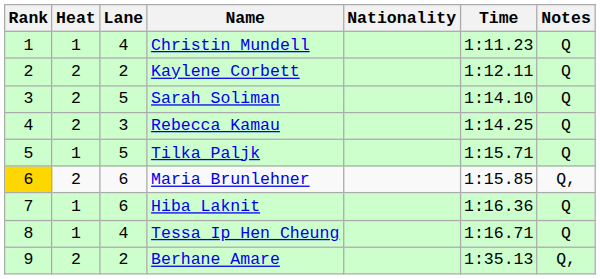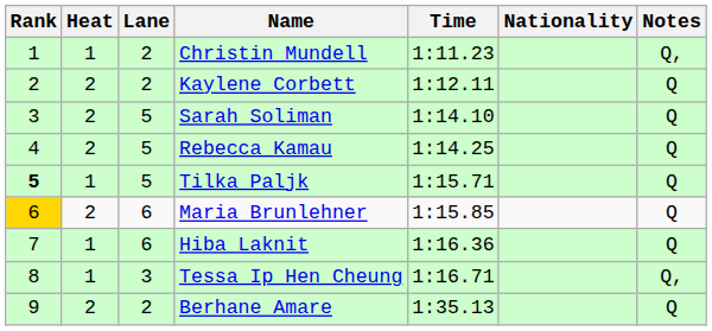columns swapped: Nationality <-> Time
Christin Mundell | Lane: 4 -> 2
Christin Mundell | Notes: Q -> Q,
Rebecca Kamau | Lane: 3 -> 5
Tilka Paljk | Rank: normal -> bold
Maria Brunlehner | Notes: Q, -> Q
Tessa Ip Hen Cheung | Lane: 4 -> 3
Tessa Ip Hen Cheung | Notes: Q -> Q,
Berhane Amare | Notes: Q, -> Q
